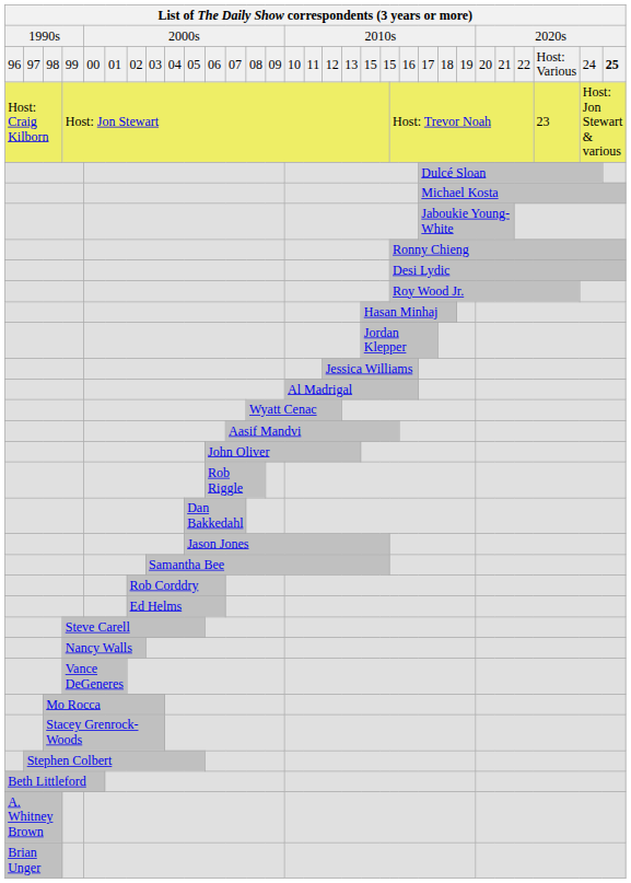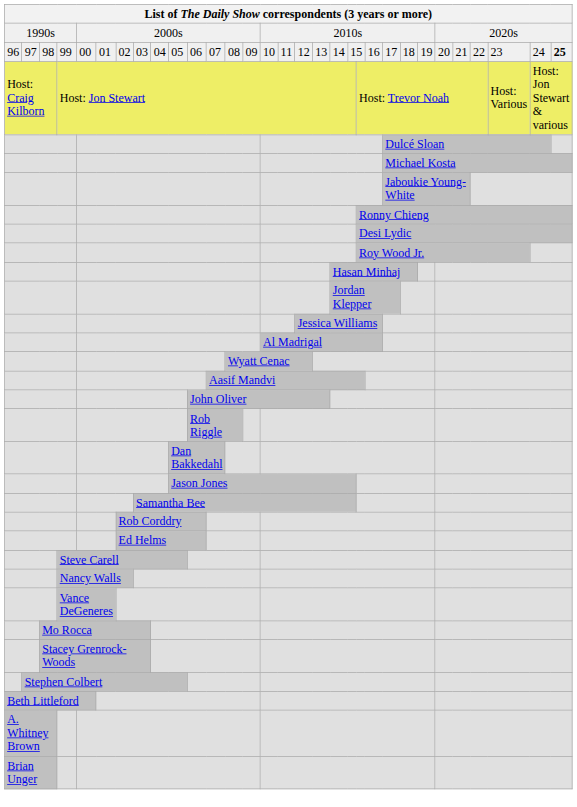99 | column 19: 15 -> 14
99 | column 29: Host: Various -> 23
Host: Jon Stewart | column 29: 23 -> Host: Various
